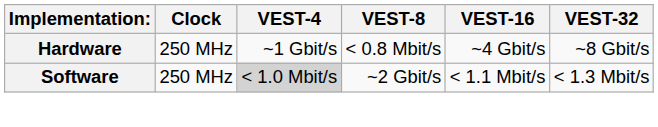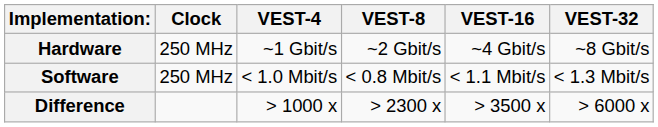Hardware | VEST-8: < 0.8 Mbit/s -> ~2 Gbit/s
Software | VEST-4: lightgrey background -> no background
Software | VEST-8: ~2 Gbit/s -> < 0.8 Mbit/s
+ row: Difference | > 1000 x | > 2300 x | > 3500 x | > 6000 x
